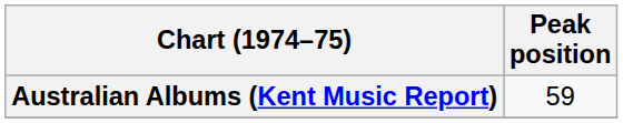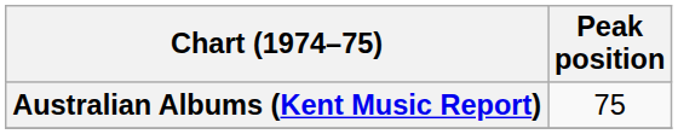Australian Albums (Kent Music Report) | Peak position: 59 -> 75
